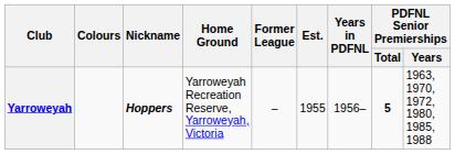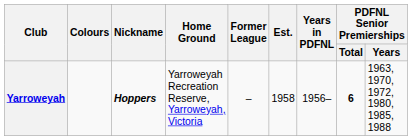Yarroweyah | Est.: 1955 -> 1958
Yarroweyah | PDFNL Senior Premierships / Total: 5 -> 6
